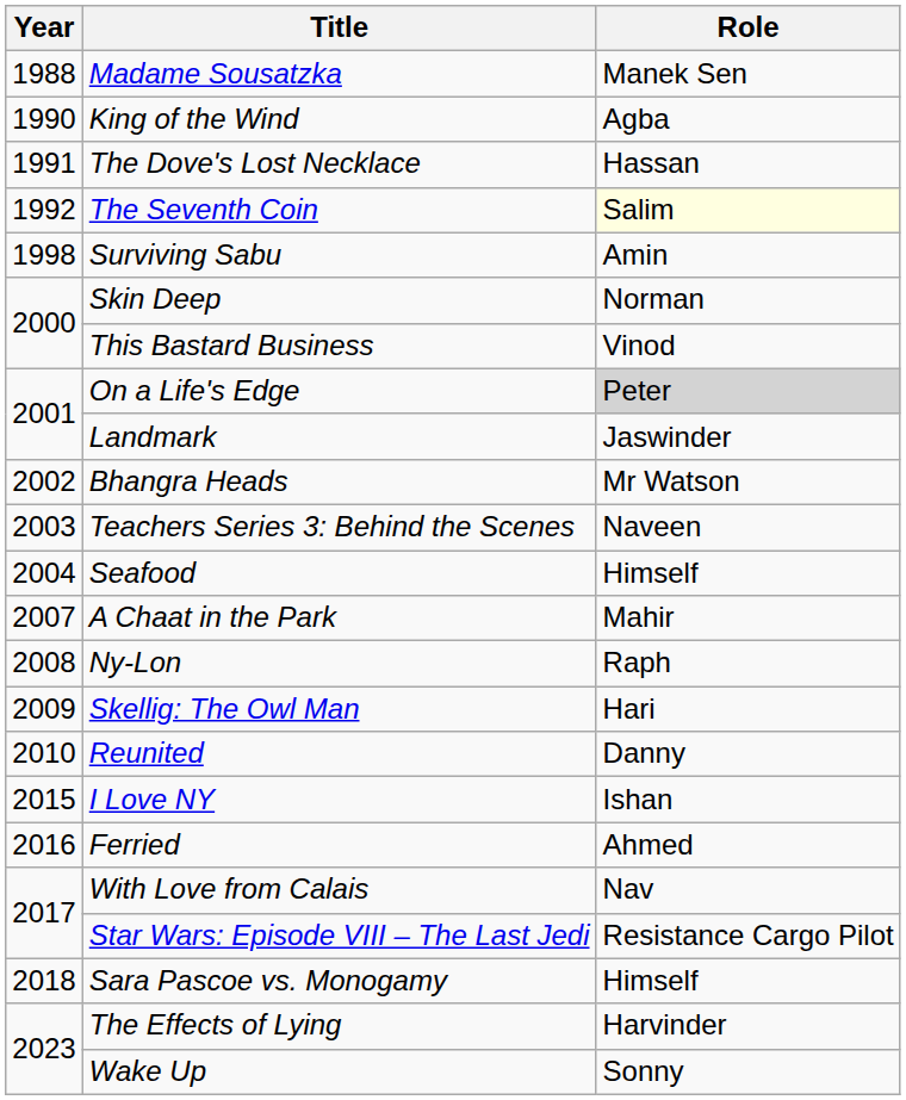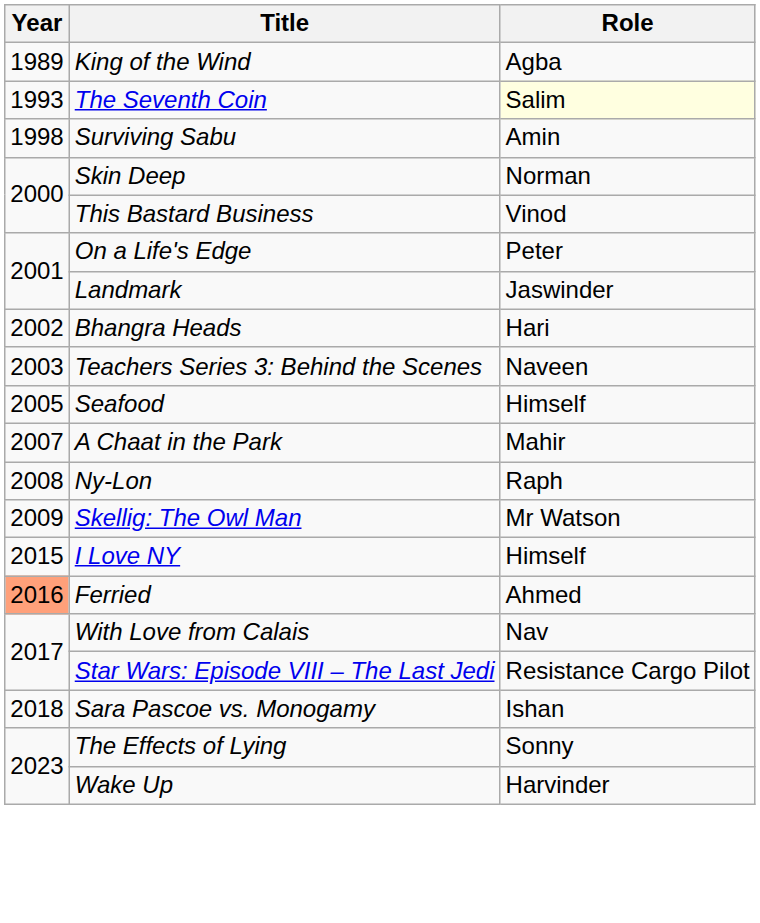- row: 1988 | Madame Sousatzka | Manek Sen
King of the Wind | Year: 1990 -> 1989
- row: 1991 | The Dove's Lost Necklace | Hassan
The Seventh Coin | Year: 1992 -> 1993
On a Life's Edge | Role: lightgrey background -> no background
Bhangra Heads | Role: Mr Watson -> Hari
Seafood | Year: 2004 -> 2005
Skellig: The Owl Man | Role: Hari -> Mr Watson
- row: 2010 | Reunited | Danny
I Love NY | Role: Ishan -> Himself
Ferried | Year: no background -> lightsalmon background
Sara Pascoe vs. Monogamy | Role: Himself -> Ishan
The Effects of Lying | Role: Harvinder -> Sonny
Wake Up | Role: Sonny -> Harvinder
